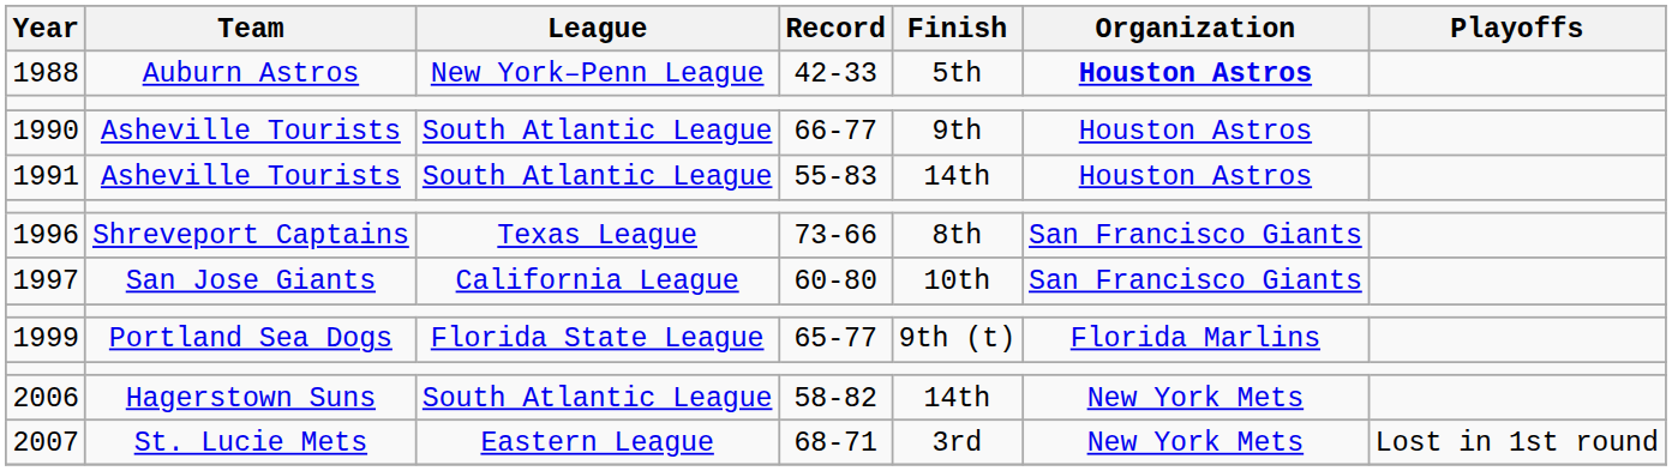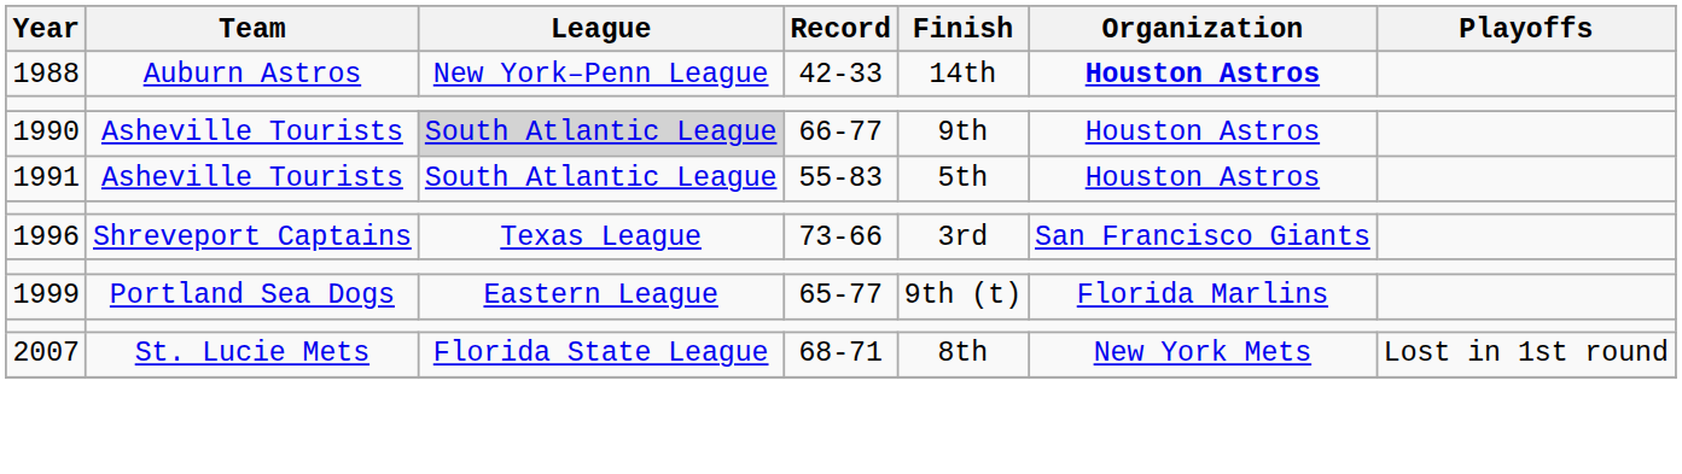1988 | Finish: 5th -> 14th
1990 | League: no background -> lightgrey background
1991 | Finish: 14th -> 5th
1996 | Finish: 8th -> 3rd
- row: 1997 | San Jose Giants | California League | 60-80 | 10th | San Francisco Giants
1999 | League: Florida State League -> Eastern League
- row: 2006 | Hagerstown Suns | South Atlantic League | 58-82 | 14th | New York Mets
2007 | League: Eastern League -> Florida State League
2007 | Finish: 3rd -> 8th
